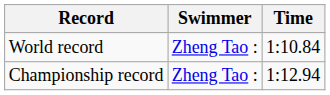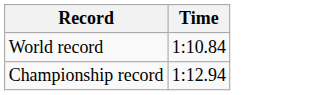- column: Swimmer | Zheng Tao : | Zheng Tao :
